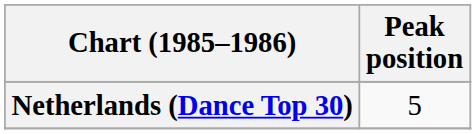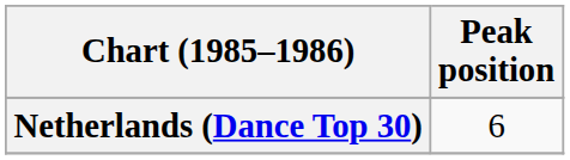Netherlands (Dance Top 30) | Peak position: 5 -> 6
